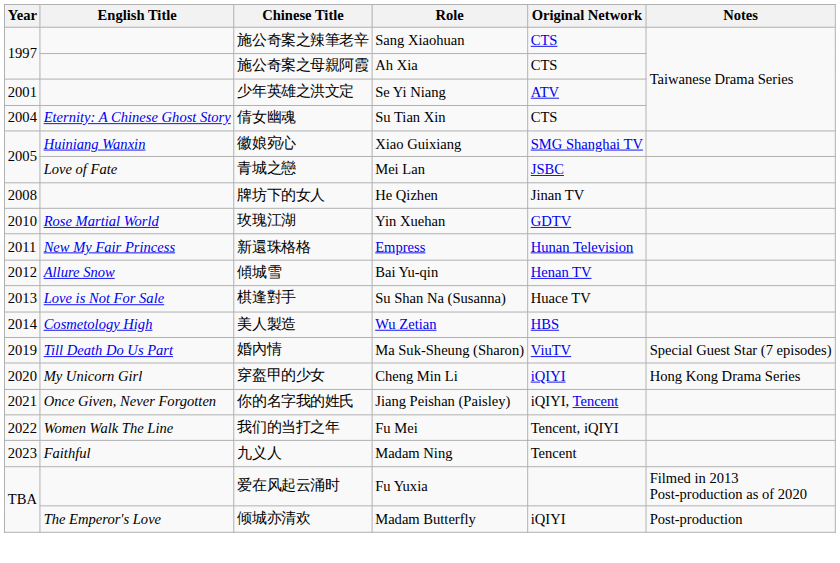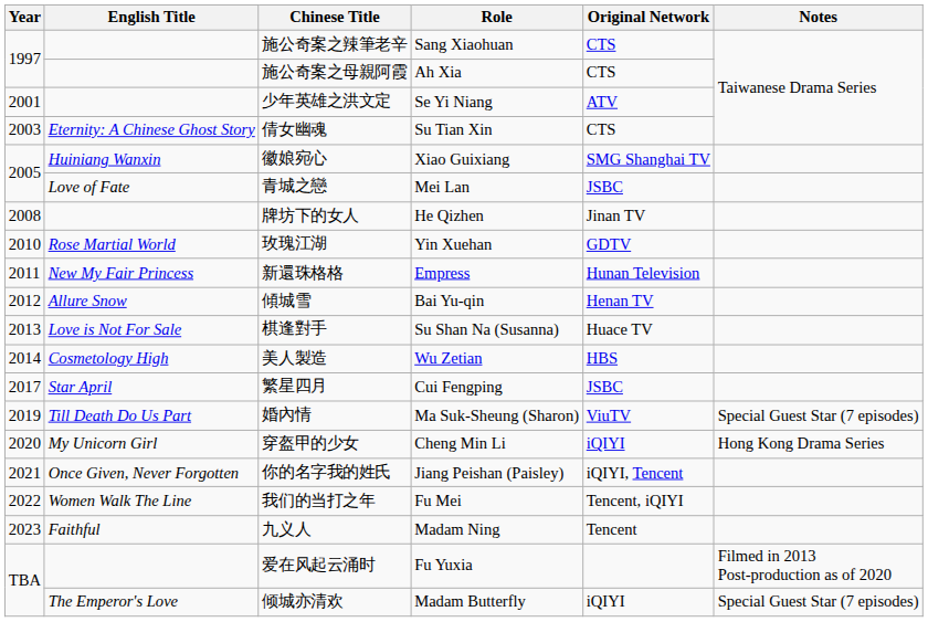倩女幽魂 | Year: 2004 -> 2003
+ row: 2017 | Star April | 繁星四月 | Cui Fengping | JSBC
倾城亦清欢 | Notes: Post-production -> Special Guest Star (7 episodes)
